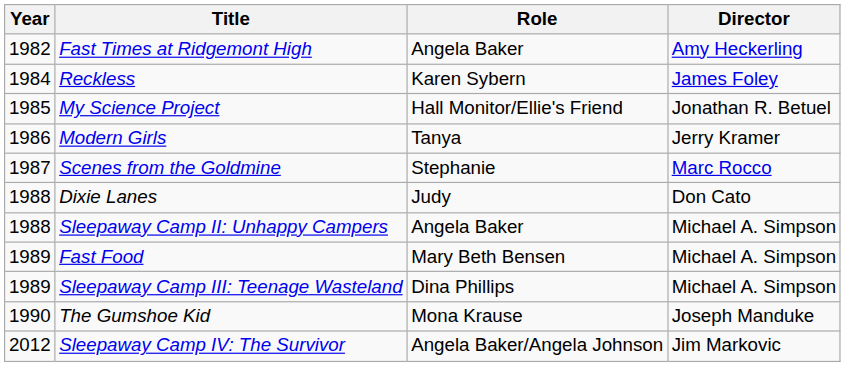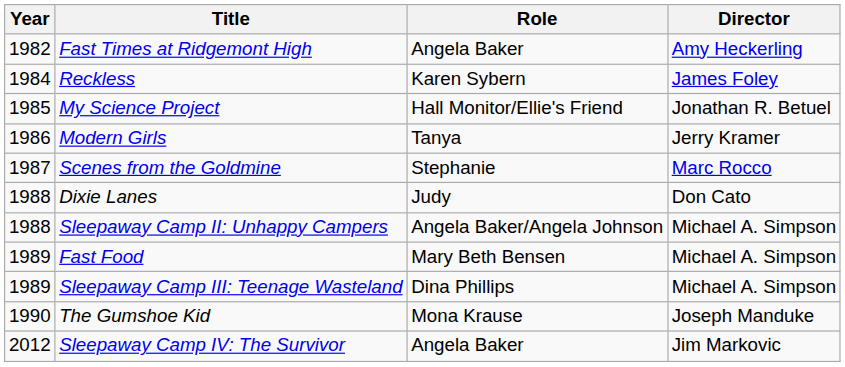Sleepaway Camp II: Unhappy Campers | Role: Angela Baker -> Angela Baker/Angela Johnson
Sleepaway Camp IV: The Survivor | Role: Angela Baker/Angela Johnson -> Angela Baker
